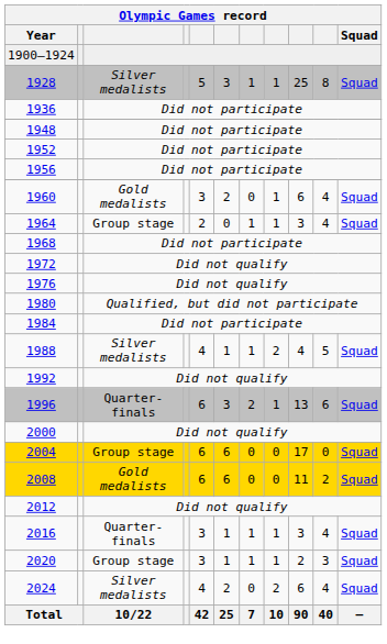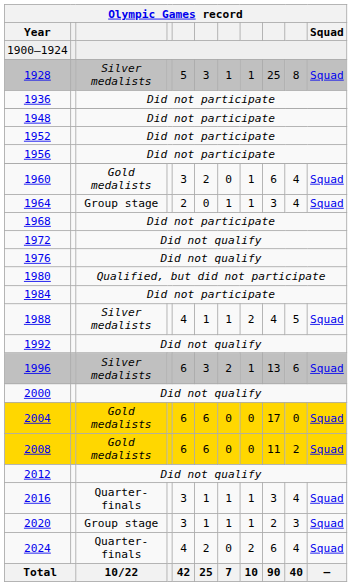1996 | column 3: Quarter-finals -> Silver medalists
2004 | column 3: Group stage -> Gold medalists
2024 | column 3: Silver medalists -> Quarter-finals
